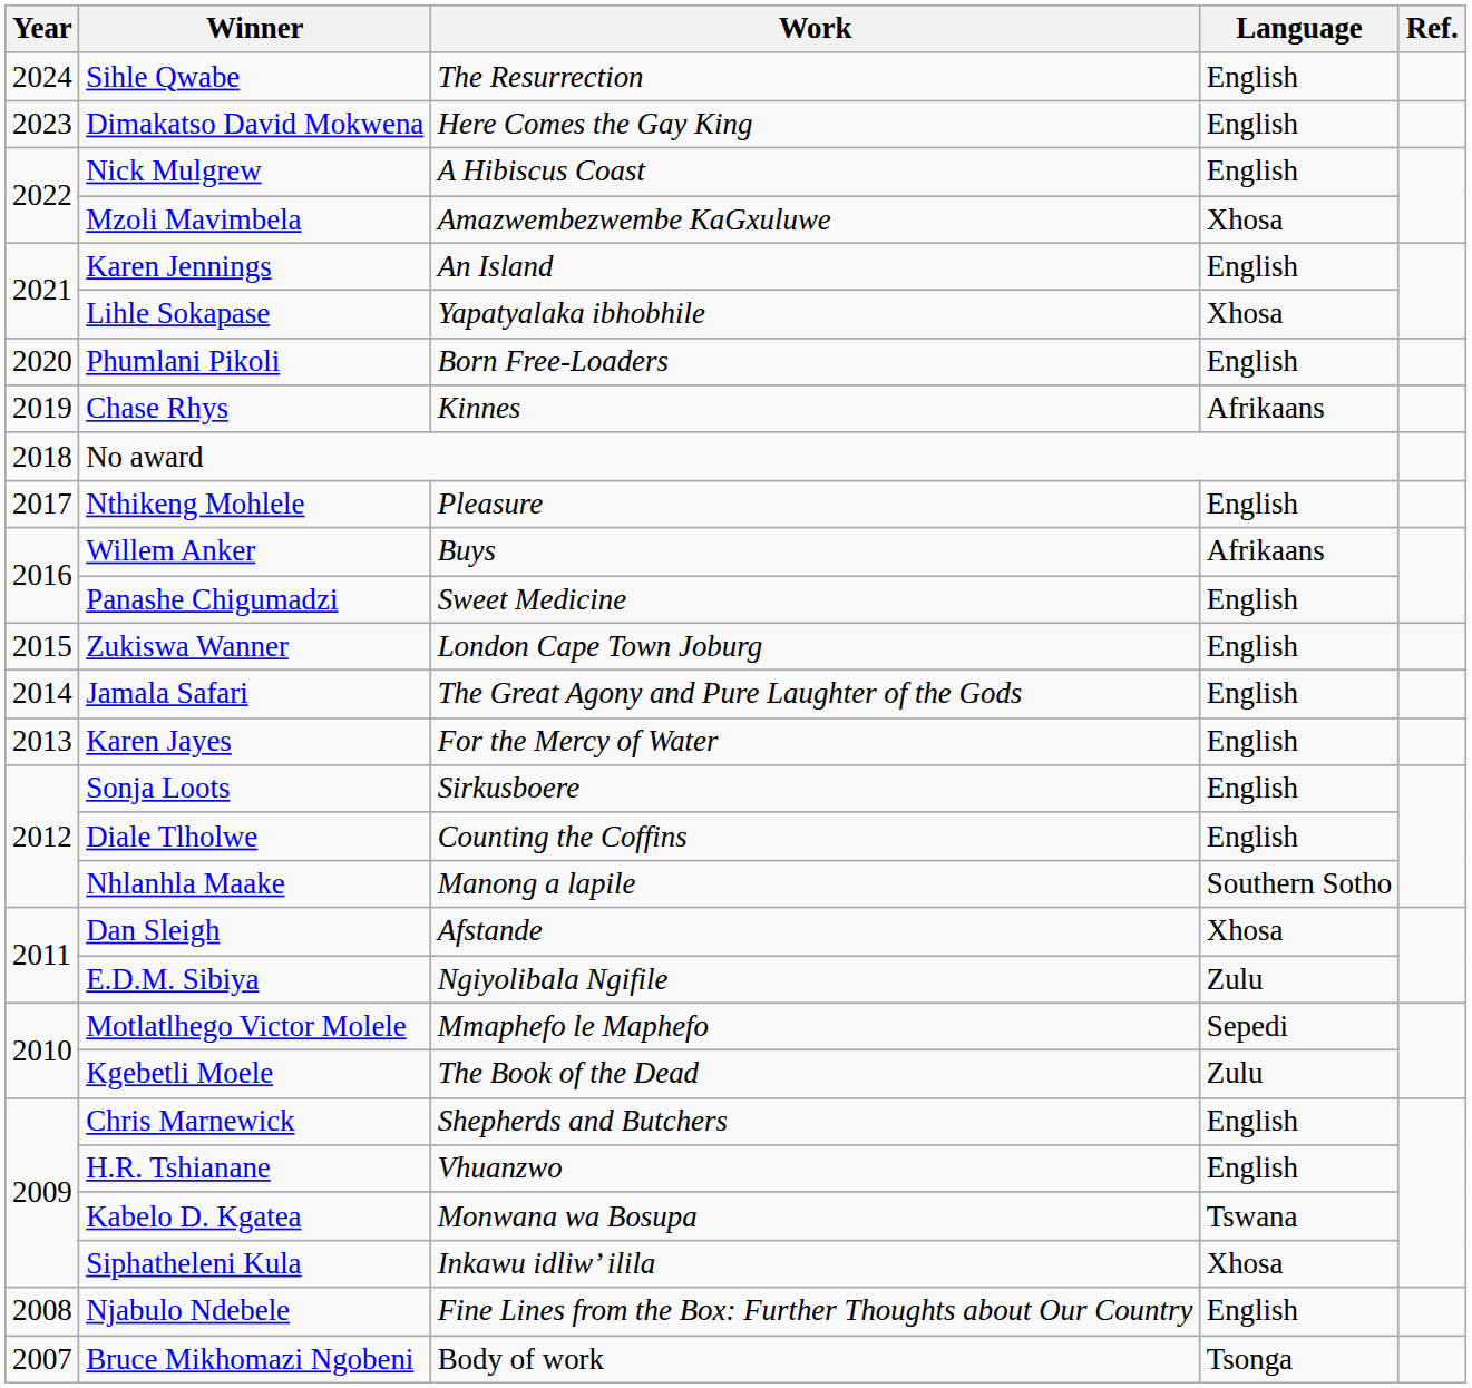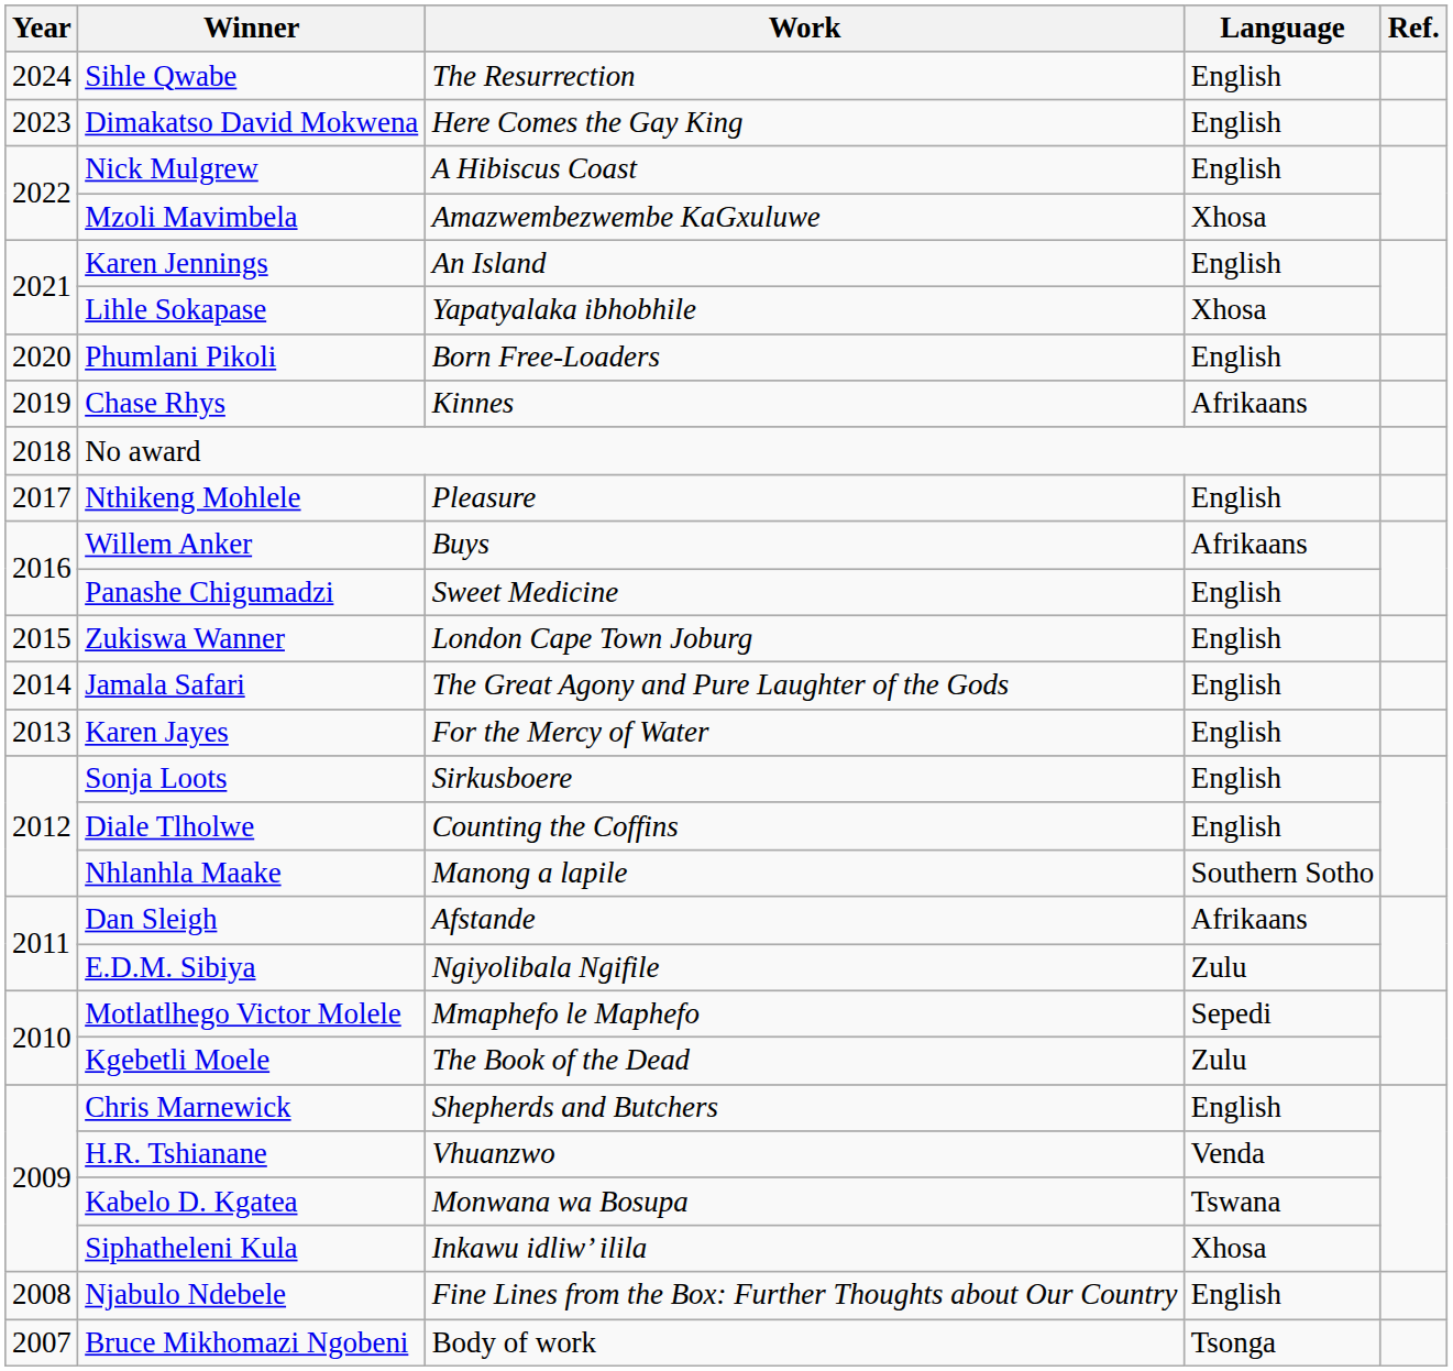Dan Sleigh | Language: Xhosa -> Afrikaans
H.R. Tshianane | Language: English -> Venda
